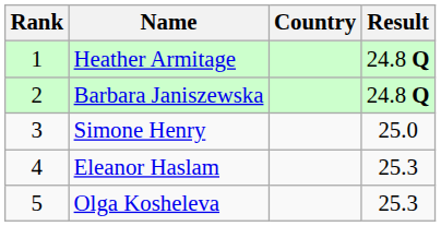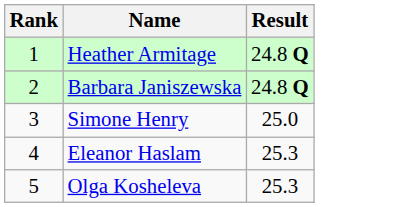- column: Country
